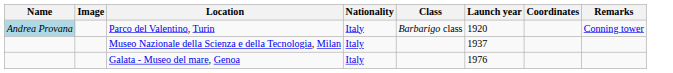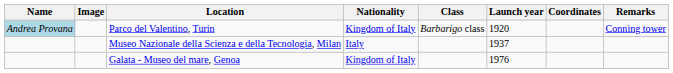Parco del Valentino, Turin | Nationality: Italy -> Kingdom of Italy
Galata - Museo del mare, Genoa | Nationality: Italy -> Kingdom of Italy
